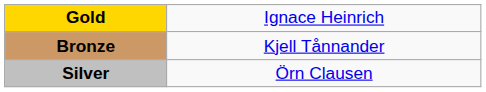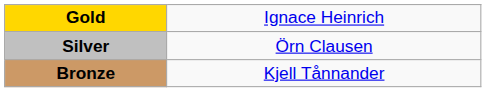rows swapped: Silver <-> Bronze
